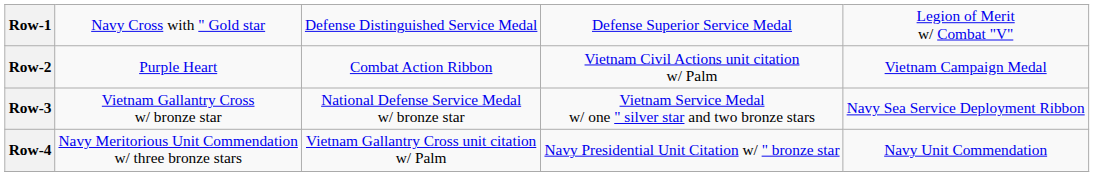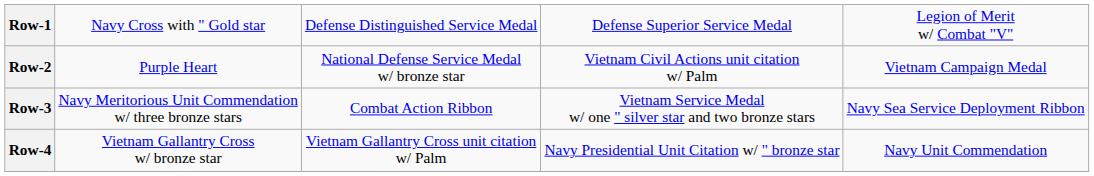Row-2 | column 3: Combat Action Ribbon -> National Defense Service Medal w/ bronze star
Row-3 | column 2: Vietnam Gallantry Cross w/ bronze star -> Navy Meritorious Unit Commendation w/ three bronze stars
Row-3 | column 3: National Defense Service Medal w/ bronze star -> Combat Action Ribbon
Row-4 | column 2: Navy Meritorious Unit Commendation w/ three bronze stars -> Vietnam Gallantry Cross w/ bronze star
